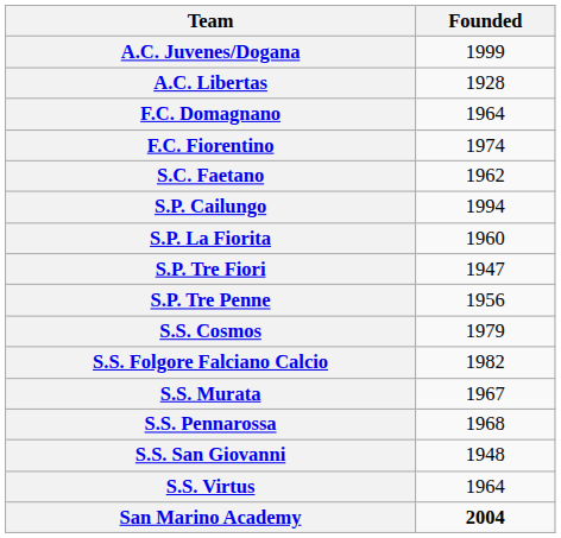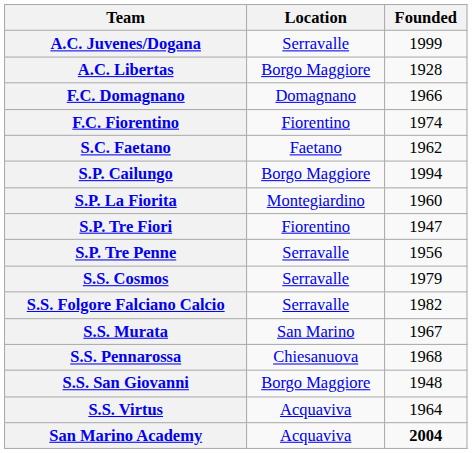+ column: Location | Serravalle | Borgo Maggiore | Domagnano | Fiorentino | Faetano | Borgo Maggiore | Montegiardino | Fiorentino | Serravalle | Serravalle | Serravalle | San Marino | Chiesanuova | Borgo Maggiore | Acquaviva | Acquaviva
F.C. Domagnano | Founded: 1964 -> 1966
